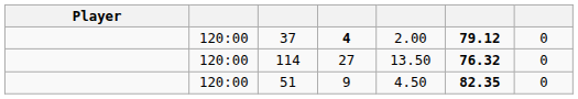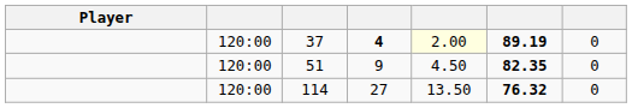37 | column 5: no background -> lightyellow background
37 | column 6: 79.12 -> 89.19
rows swapped: 51 <-> 114
